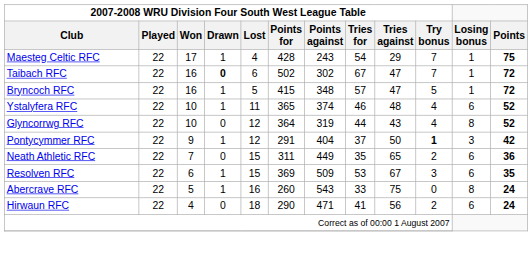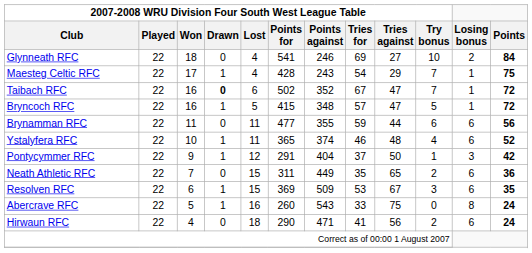+ row: Glynneath RFC | 22 | 18 | 0 | 4 | 541 | 246 | 69 | 27 | 10 | 2 | 84
Taibach RFC | column 7: 302 -> 352
+ row: Brynamman RFC | 22 | 11 | 0 | 11 | 477 | 355 | 59 | 44 | 6 | 6 | 56
- row: Glyncorrwg RFC | 22 | 10 | 0 | 12 | 364 | 319 | 44 | 43 | 4 | 8 | 52
Pontycymmer RFC | column 10: bold -> normal
